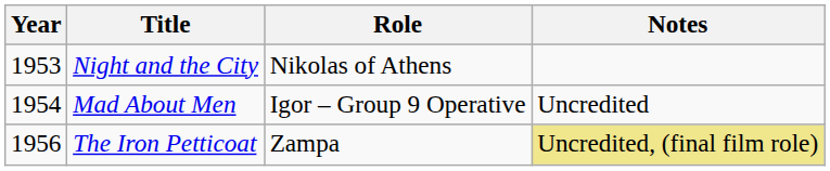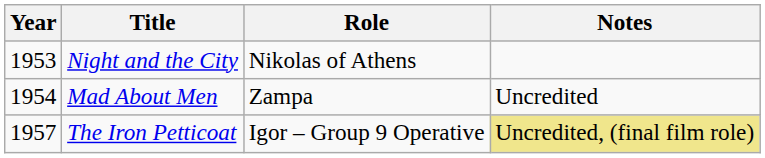Mad About Men | Role: Igor – Group 9 Operative -> Zampa
The Iron Petticoat | Year: 1956 -> 1957
The Iron Petticoat | Role: Zampa -> Igor – Group 9 Operative
